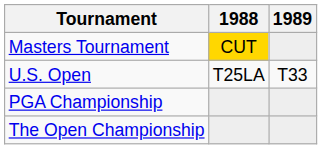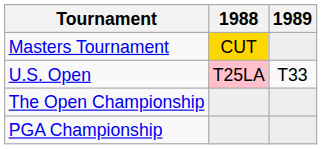U.S. Open | 1988: no background -> pink background
rows swapped: The Open Championship <-> PGA Championship
